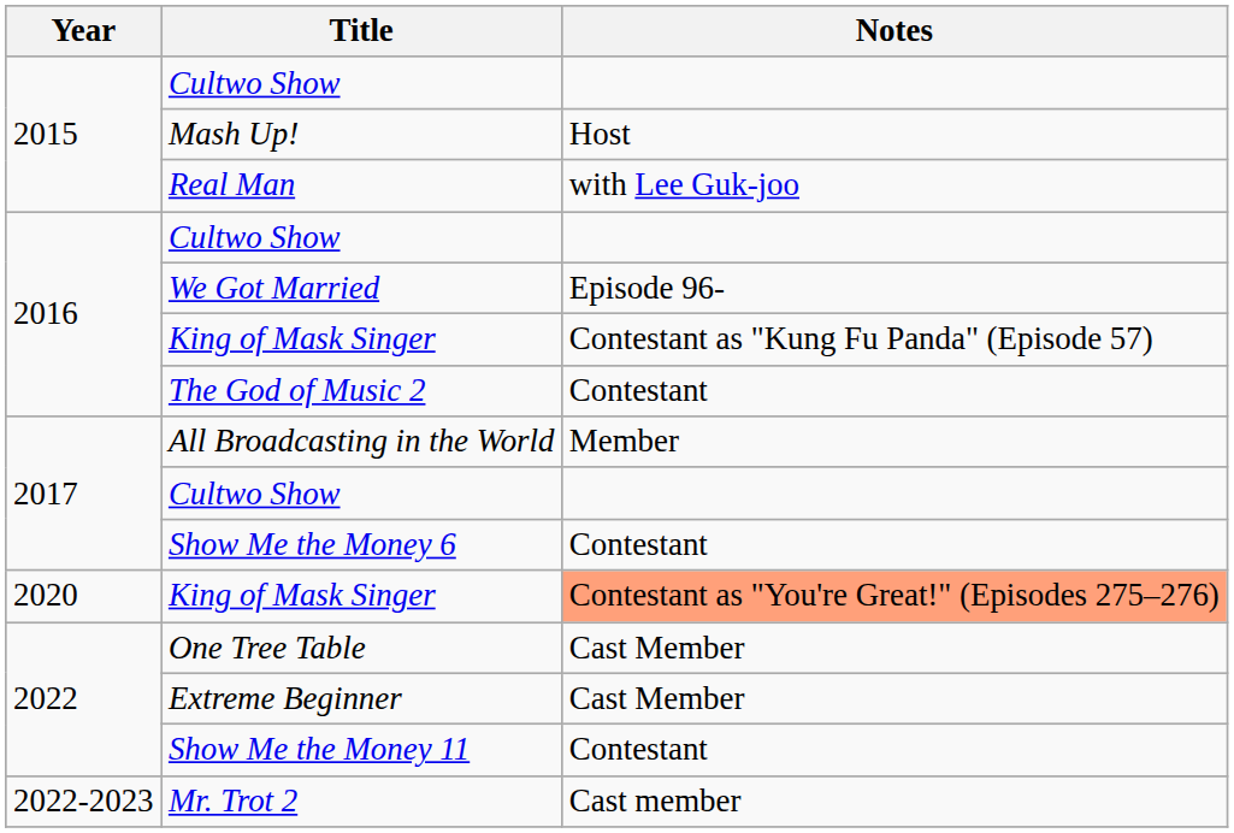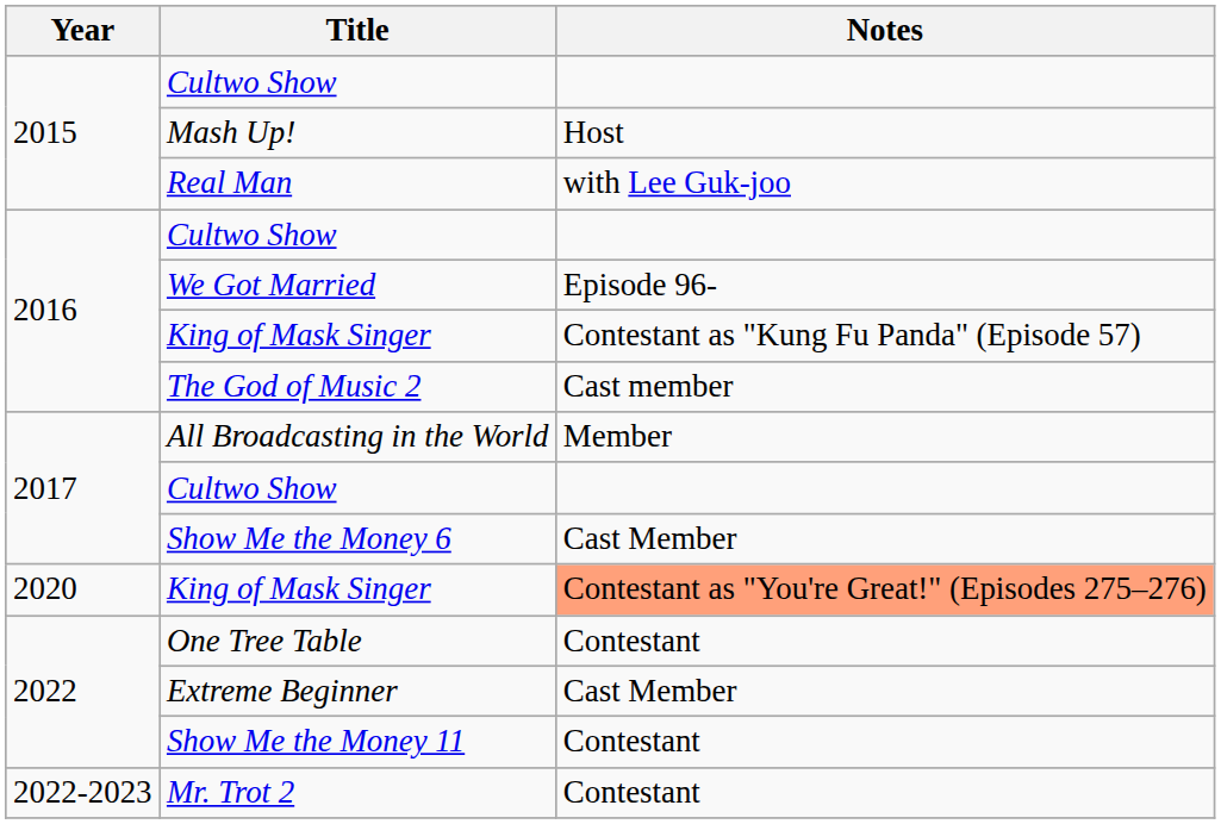The God of Music 2 | Notes: Contestant -> Cast member
Show Me the Money 6 | Notes: Contestant -> Cast Member
One Tree Table | Notes: Cast Member -> Contestant
Mr. Trot 2 | Notes: Cast member -> Contestant
